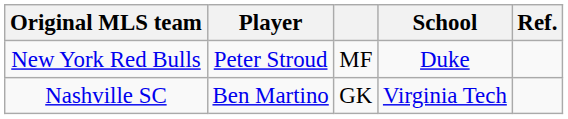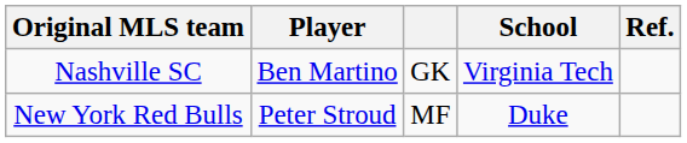rows swapped: New York Red Bulls <-> Nashville SC
